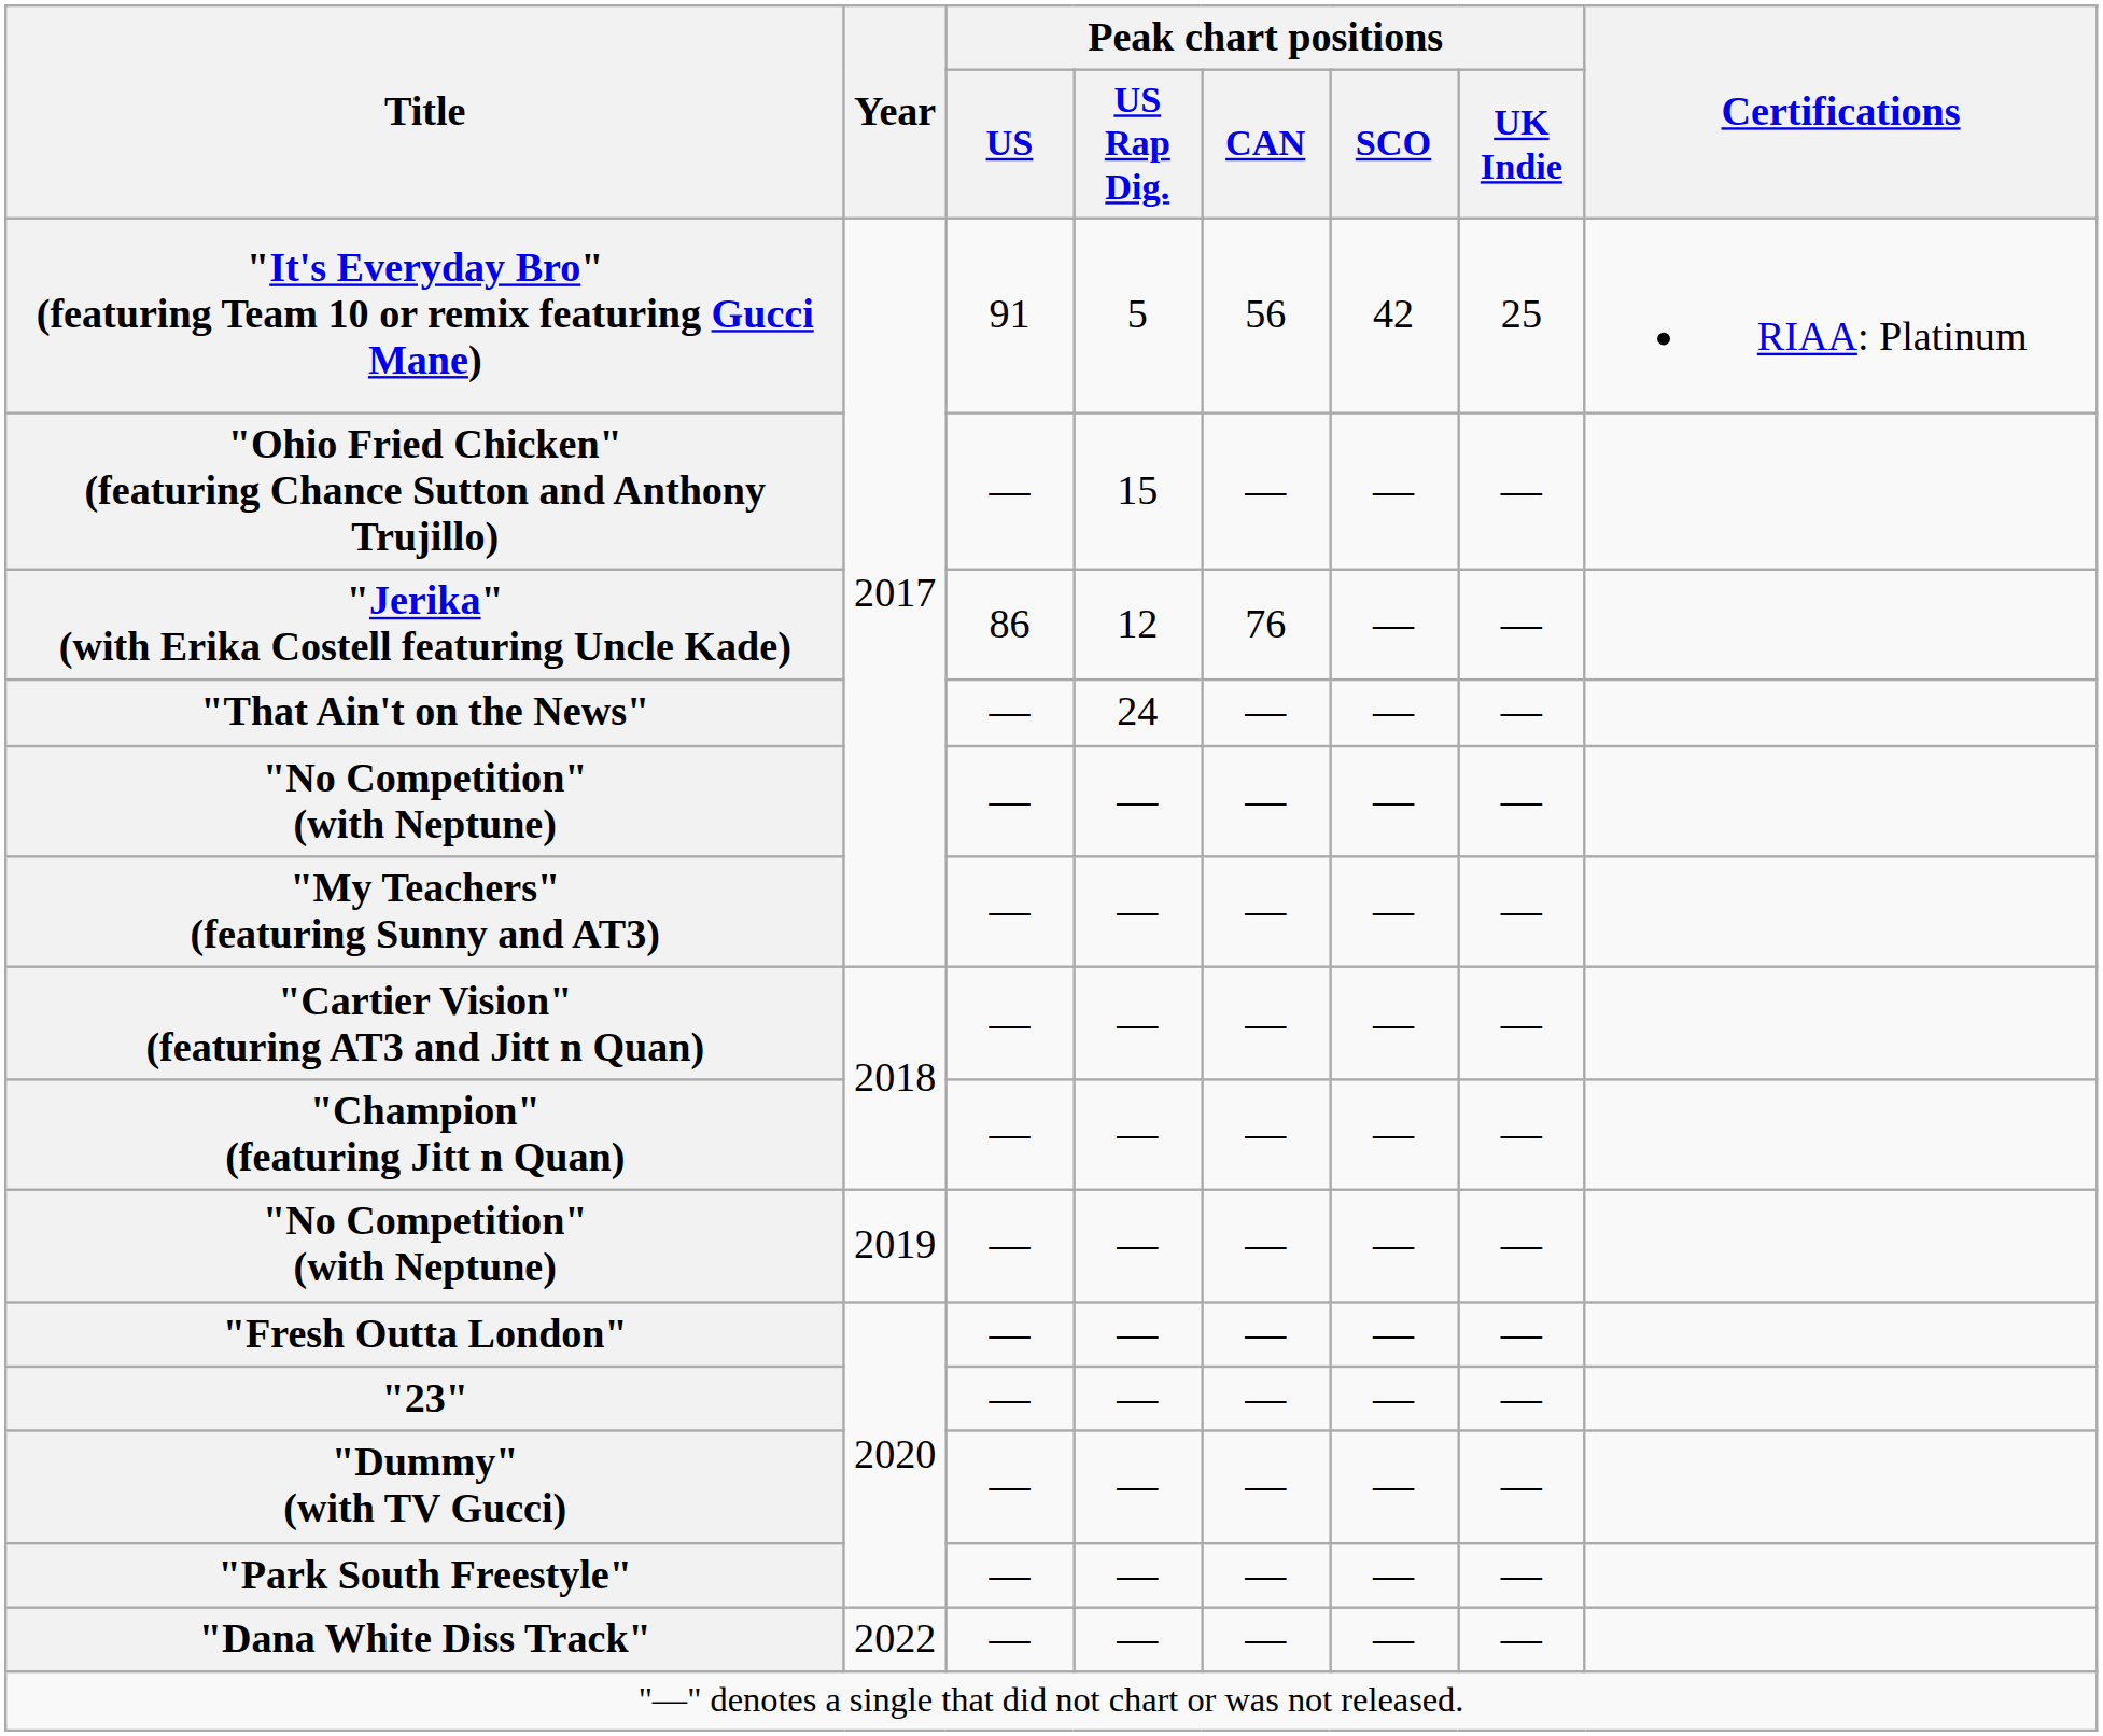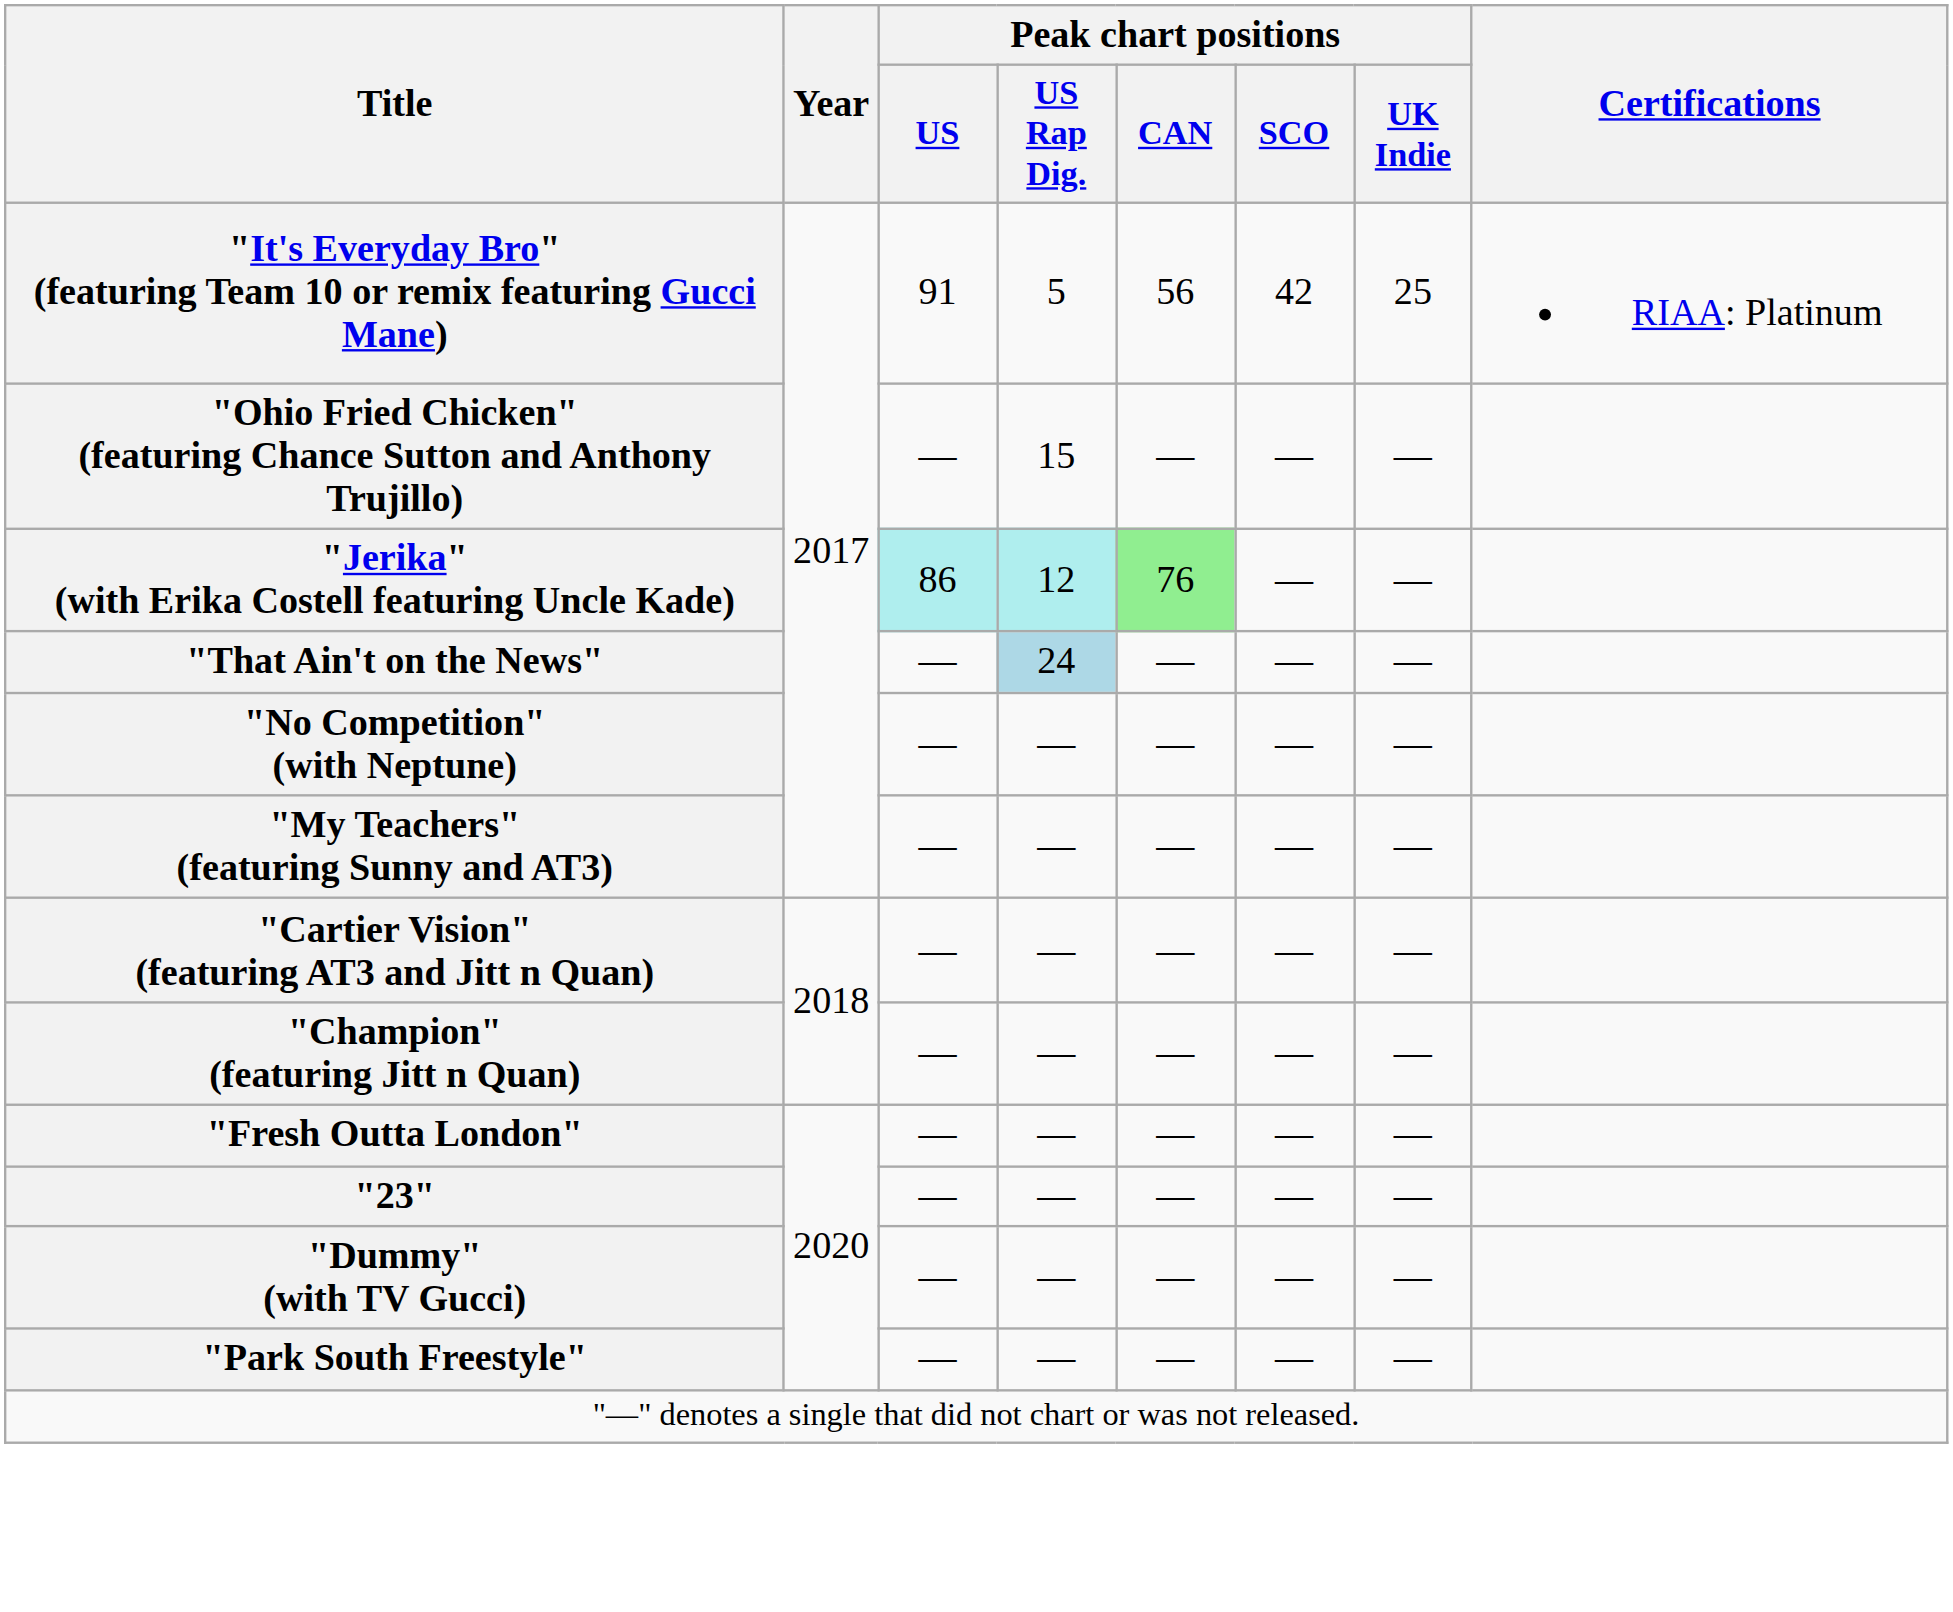"Jerika" (with Erika Costell featuring Uncle Kade) | Peak chart positions / US: no background -> paleturquoise background
"Jerika" (with Erika Costell featuring Uncle Kade) | Peak chart positions / US Rap Dig.: no background -> paleturquoise background
"Jerika" (with Erika Costell featuring Uncle Kade) | Peak chart positions / CAN: no background -> lightgreen background
"That Ain't on the News" | Peak chart positions / US Rap Dig.: no background -> lightblue background
- row: "No Competition" (with Neptune) | 2019 | — | — | — | — | —
- row: "Dana White Diss Track" | 2022 | — | — | — | — | —
